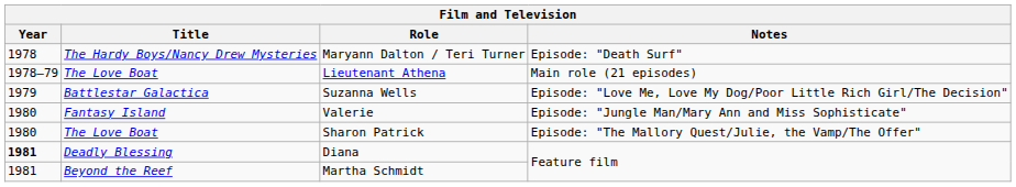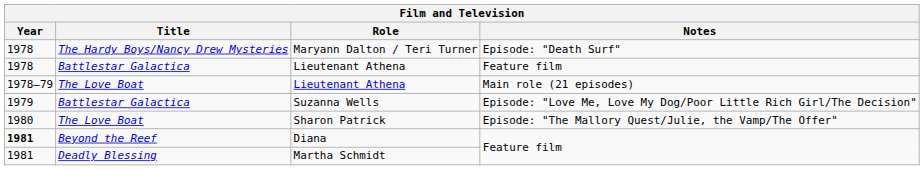+ row: 1978 | Battlestar Galactica | Lieutenant Athena | Feature film
- row: 1980 | Fantasy Island | Valerie | Episode: "Jungle Man/Mary Ann and Miss Sophisticate"
Diana | Title: Deadly Blessing -> Beyond the Reef
Martha Schmidt | Title: Beyond the Reef -> Deadly Blessing
